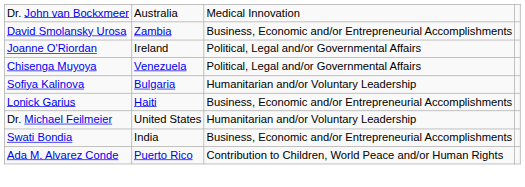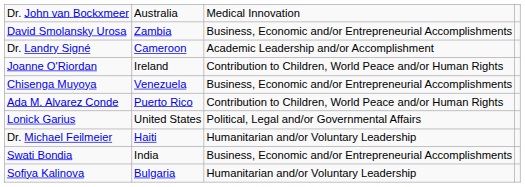+ row: Dr. Landry Signé | Cameroon | Academic Leadership and/or Accomplishment
Joanne O'Riordan | column 3: Political, Legal and/or Governmental Affairs -> Contribution to Children, World Peace and/or Human Rights
Chisenga Muyoya | column 3: Political, Legal and/or Governmental Affairs -> Business, Economic and/or Entrepreneurial Accomplishments
rows swapped: Sofiya Kalinova <-> Ada M. Alvarez Conde
Lonick Garius | column 2: Haiti -> United States
Lonick Garius | column 3: Business, Economic and/or Entrepreneurial Accomplishments -> Political, Legal and/or Governmental Affairs
Dr. Michael Feilmeier | column 2: United States -> Haiti
